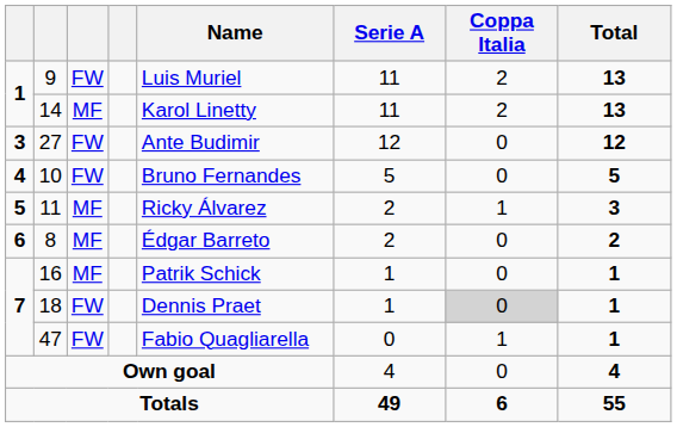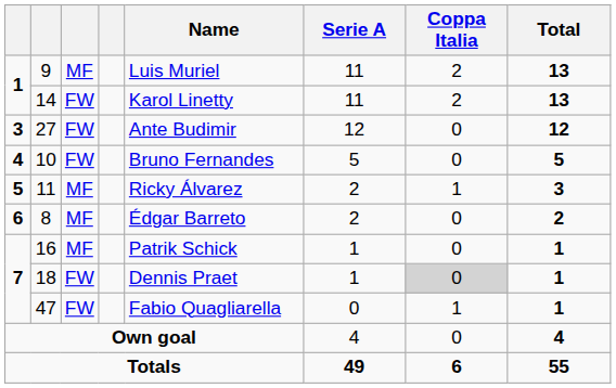9 | column 3: FW -> MF
14 | column 3: MF -> FW
